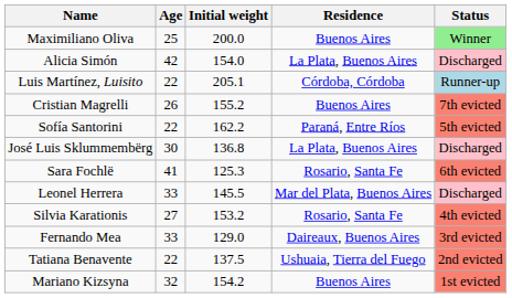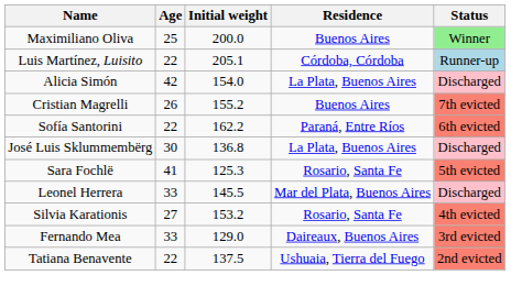rows swapped: Luis Martínez, Luisito <-> Alicia Simón
Sofía Santorini | Status: 5th evicted -> 6th evicted
Sara Fochlë | Status: 6th evicted -> 5th evicted
- row: Mariano Kizsyna | 32 | 154.2 | Buenos Aires | 1st evicted
